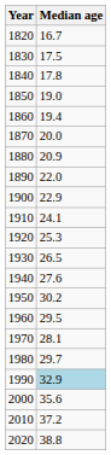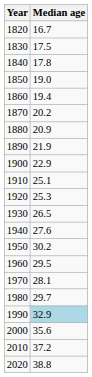1870 | Median age: 20.0 -> 20.2
1890 | Median age: 22.0 -> 21.9
1910 | Median age: 24.1 -> 25.1
